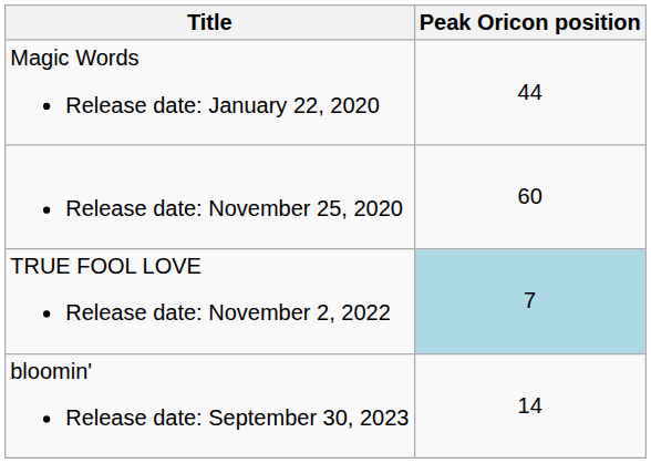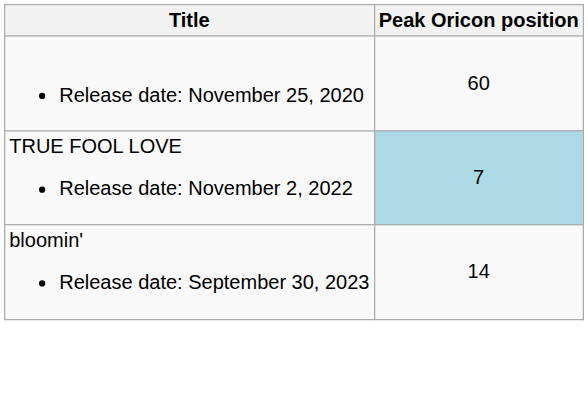- row: Magic Words Release date: January 22, 2020 | 44
